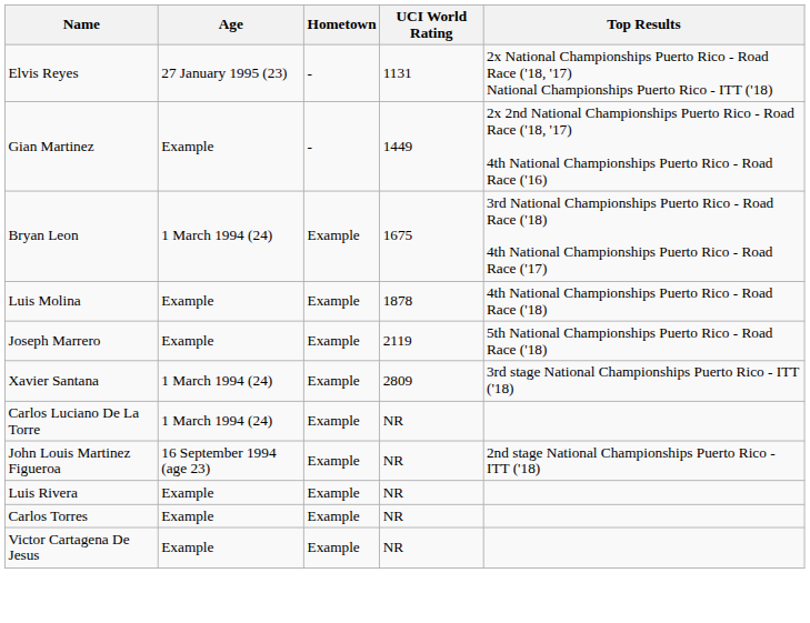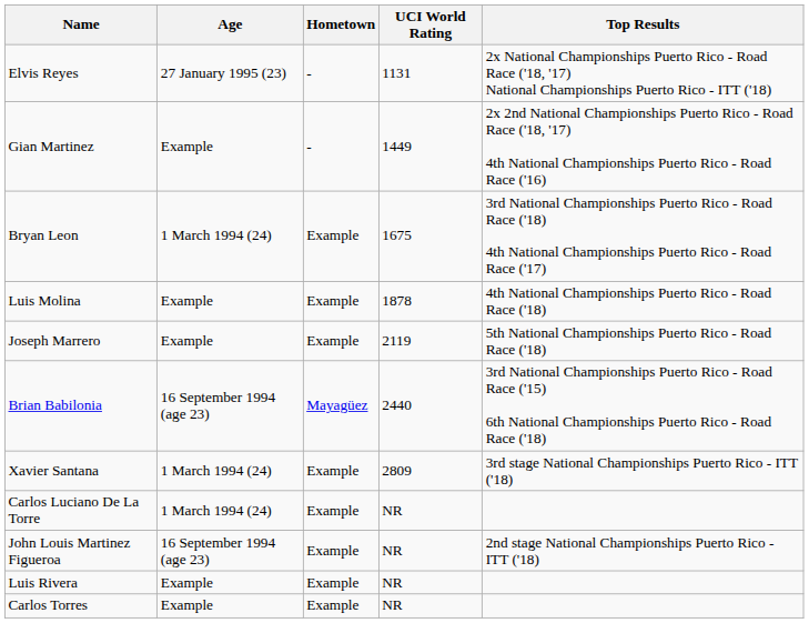+ row: Brian Babilonia | 16 September 1994 (age 23) | Mayagüez | 2440 | 3rd National Championships Puerto Rico - Road Race ('15) 6th National Championships Puerto Rico - Road Race ('18)
- row: Victor Cartagena De Jesus | Example | Example | NR
